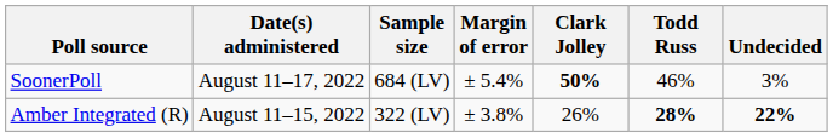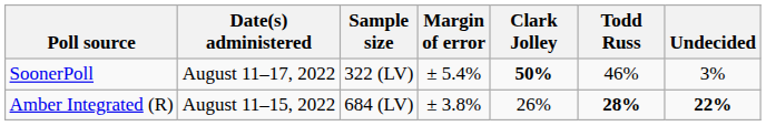SoonerPoll | Sample size: 684 (LV) -> 322 (LV)
Amber Integrated (R) | Sample size: 322 (LV) -> 684 (LV)
